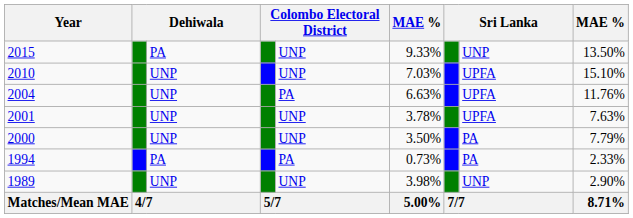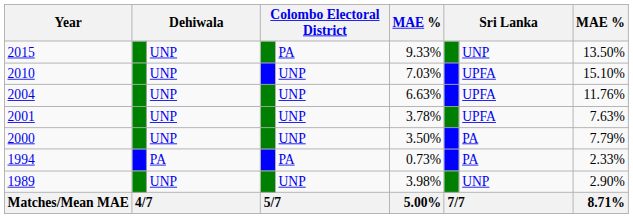2015 | column 3: PA -> UNP
2015 | column 5: UNP -> PA
2004 | column 5: PA -> UNP
